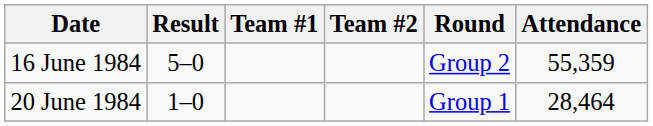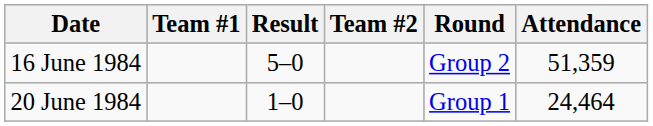columns swapped: Team #1 <-> Result
16 June 1984 | Attendance: 55,359 -> 51,359
20 June 1984 | Attendance: 28,464 -> 24,464
